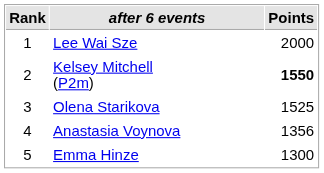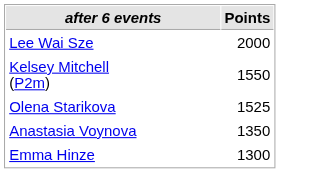- column: Rank | 1 | 2 | 3 | 4 | 5
Kelsey Mitchell (P2m) | Points: bold -> normal
Anastasia Voynova | Points: 1356 -> 1350
